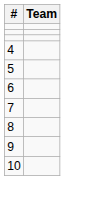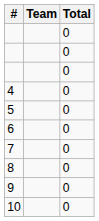+ column: Total | 0 | 0 | 0 | 0 | 0 | 0 | 0 | 0 | 0 | 0
